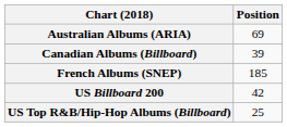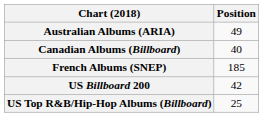Australian Albums (ARIA) | Position: 69 -> 49
Canadian Albums (Billboard) | Position: 39 -> 40
